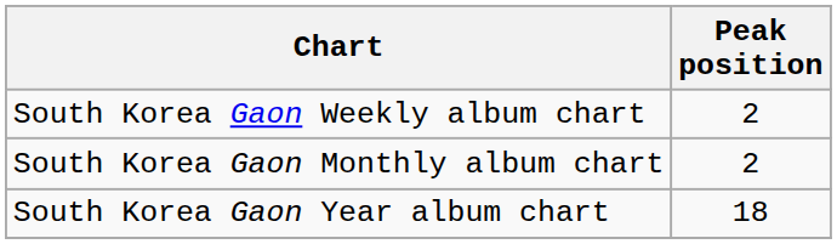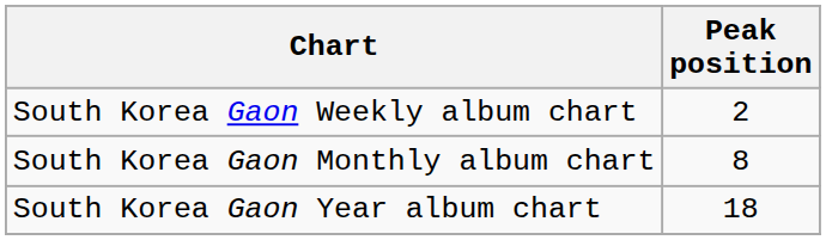South Korea Gaon Monthly album chart | Peak position: 2 -> 8
